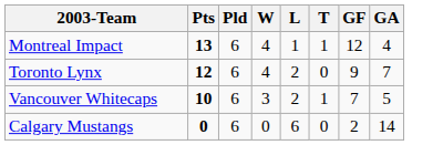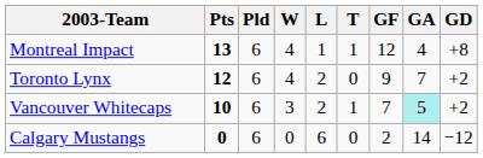+ column: GD | +8 | +2 | +2 | −12
Vancouver Whitecaps | GA: no background -> paleturquoise background
